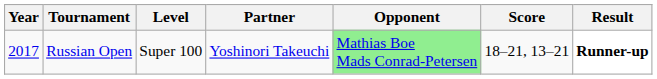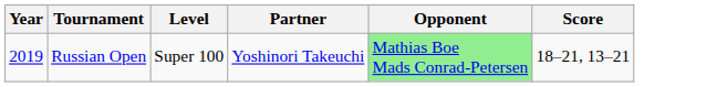- column: Result | Runner-up
Russian Open | Year: 2017 -> 2019
